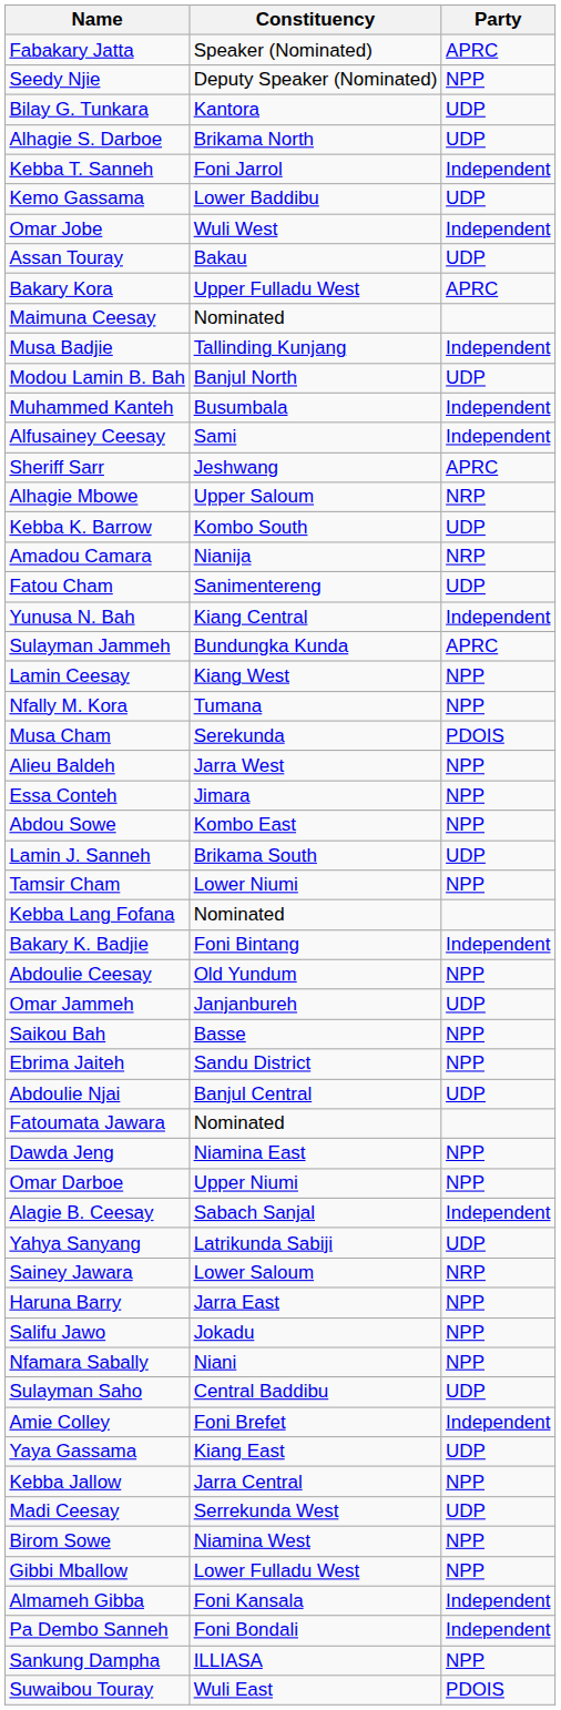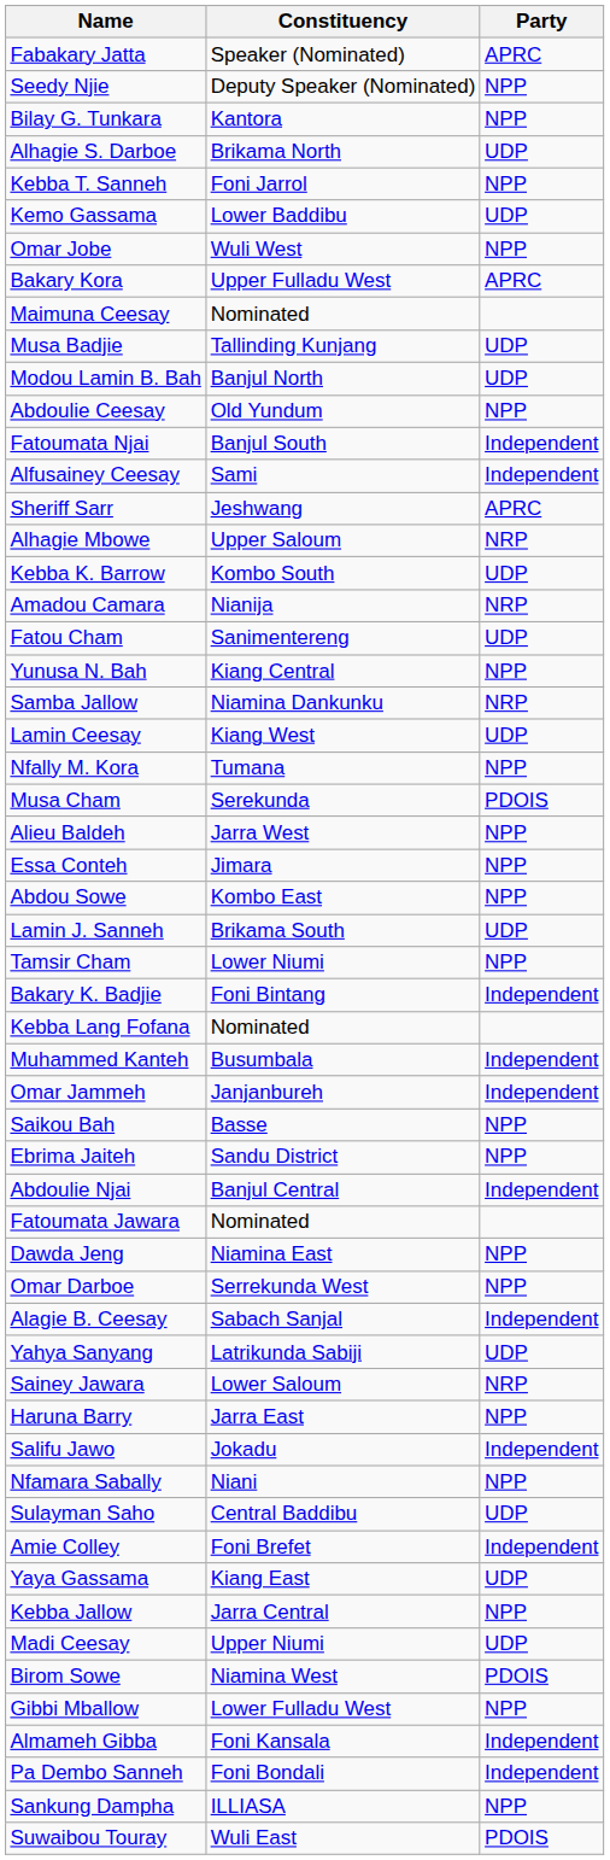Bilay G. Tunkara | Party: UDP -> NPP
Kebba T. Sanneh | Party: Independent -> NPP
Omar Jobe | Party: Independent -> NPP
- row: Assan Touray | Bakau | UDP
Musa Badjie | Party: Independent -> UDP
rows swapped: Muhammed Kanteh <-> Abdoulie Ceesay
+ row: Fatoumata Njai | Banjul South | Independent
Yunusa N. Bah | Party: Independent -> NPP
- row: Sulayman Jammeh | Bundungka Kunda | APRC
+ row: Samba Jallow | Niamina Dankunku | NRP
Lamin Ceesay | Party: NPP -> UDP
rows swapped: Kebba Lang Fofana <-> Bakary K. Badjie
Omar Jammeh | Party: UDP -> Independent
Abdoulie Njai | Party: UDP -> Independent
Omar Darboe | Constituency: Upper Niumi -> Serrekunda West
Salifu Jawo | Party: NPP -> Independent
Madi Ceesay | Constituency: Serrekunda West -> Upper Niumi
Birom Sowe | Party: NPP -> PDOIS
